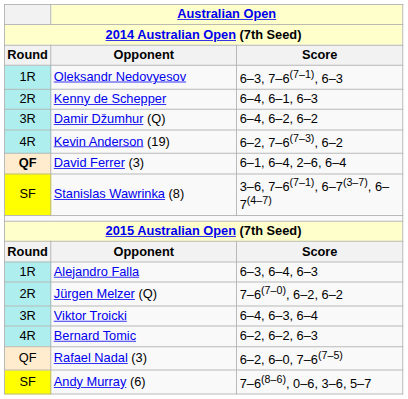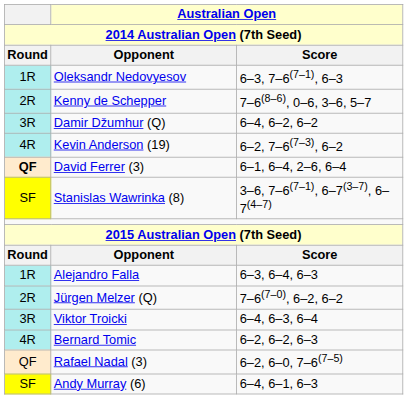Kenny de Schepper | Australian Open / Score: 6–4, 6–1, 6–3 -> 7–6(8–6), 0–6, 3–6, 5–7
Andy Murray (6) | Australian Open / Score: 7–6(8–6), 0–6, 3–6, 5–7 -> 6–4, 6–1, 6–3
